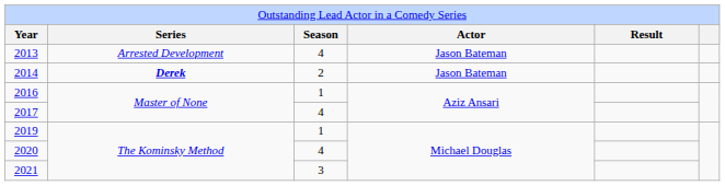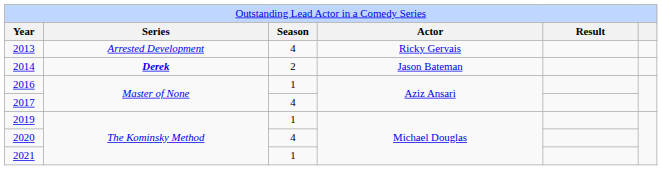2013 | column 4: Jason Bateman -> Ricky Gervais
2021 | column 3: 3 -> 1
